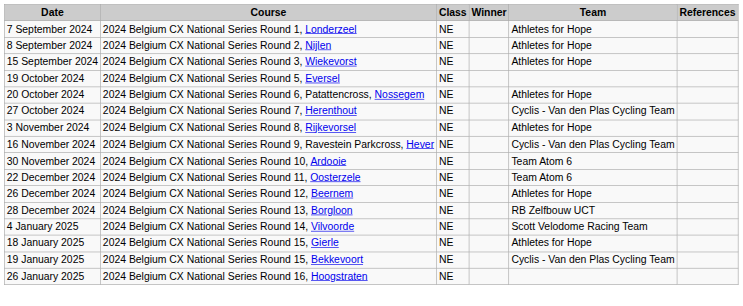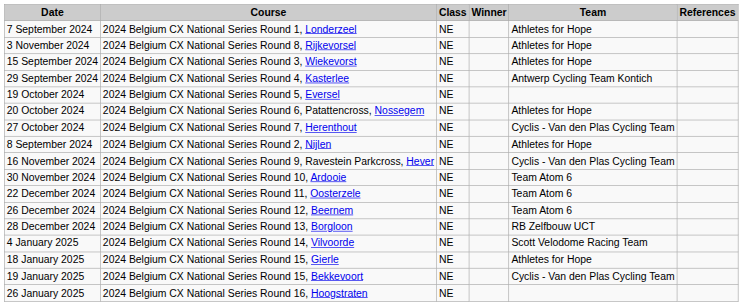rows swapped: 8 September 2024 <-> 3 November 2024
+ row: 29 September 2024 | 2024 Belgium CX National Series Round 4, Kasterlee | NE | Antwerp Cycling Team Kontich
26 December 2024 | Team: Athletes for Hope -> Team Atom 6
